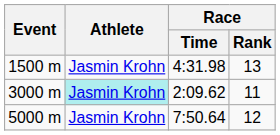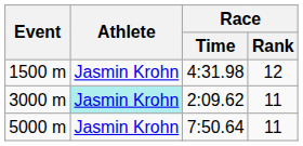1500 m | Race / Rank: 13 -> 12
5000 m | Race / Rank: 12 -> 11
